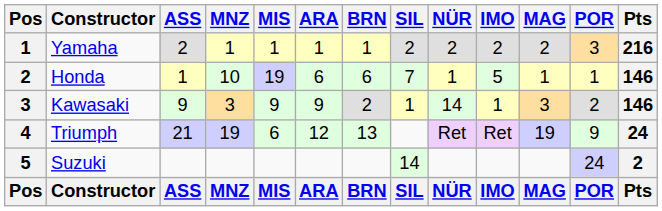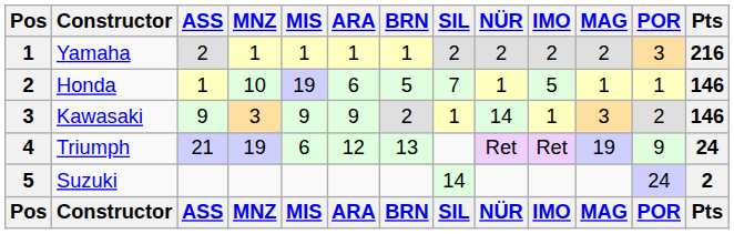Honda | BRN: 6 -> 5
